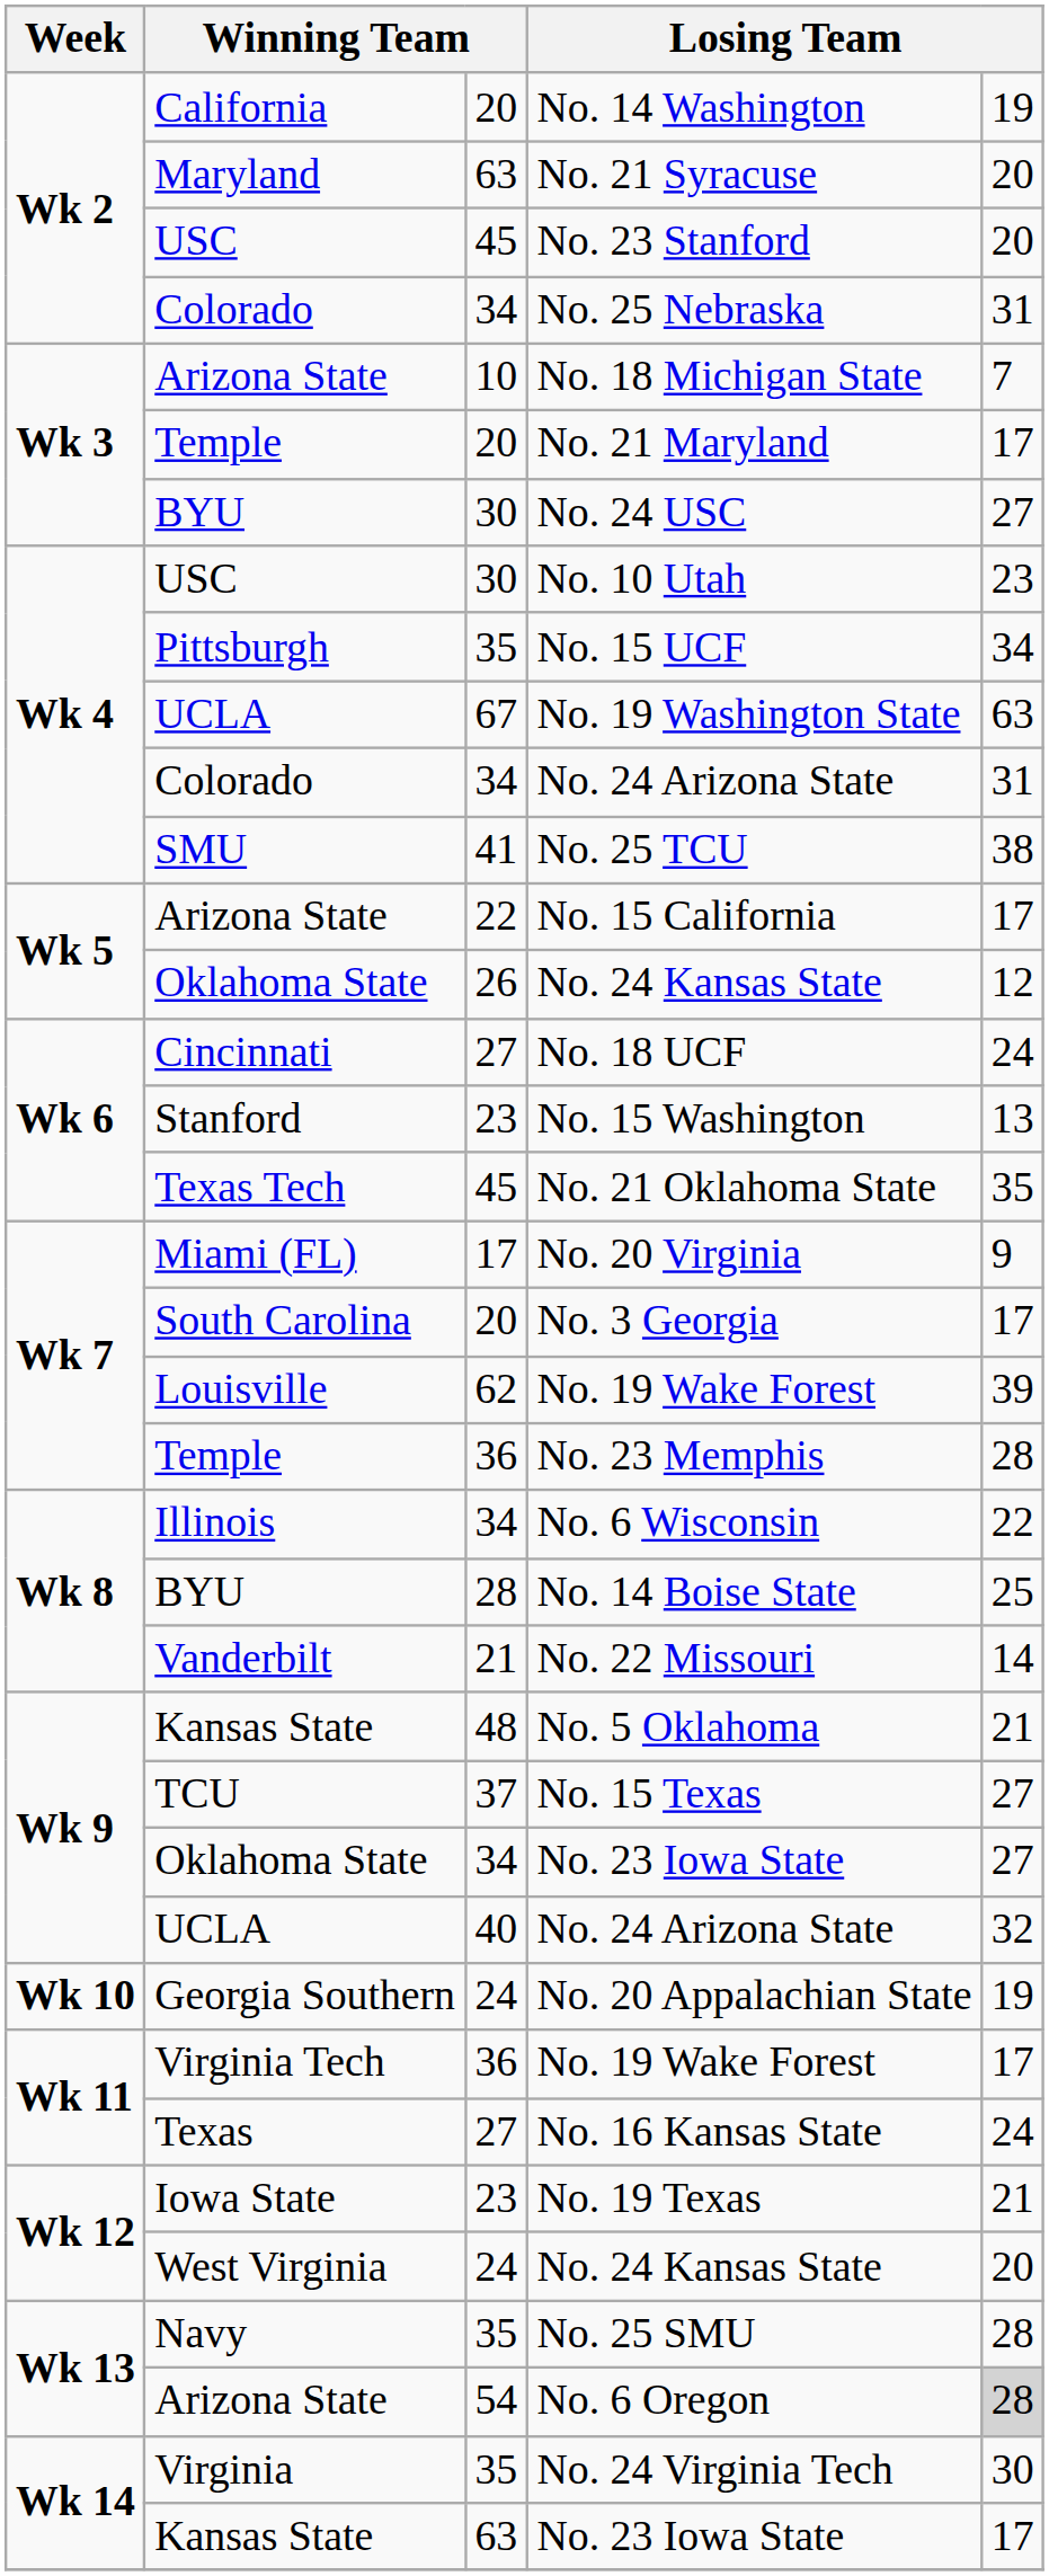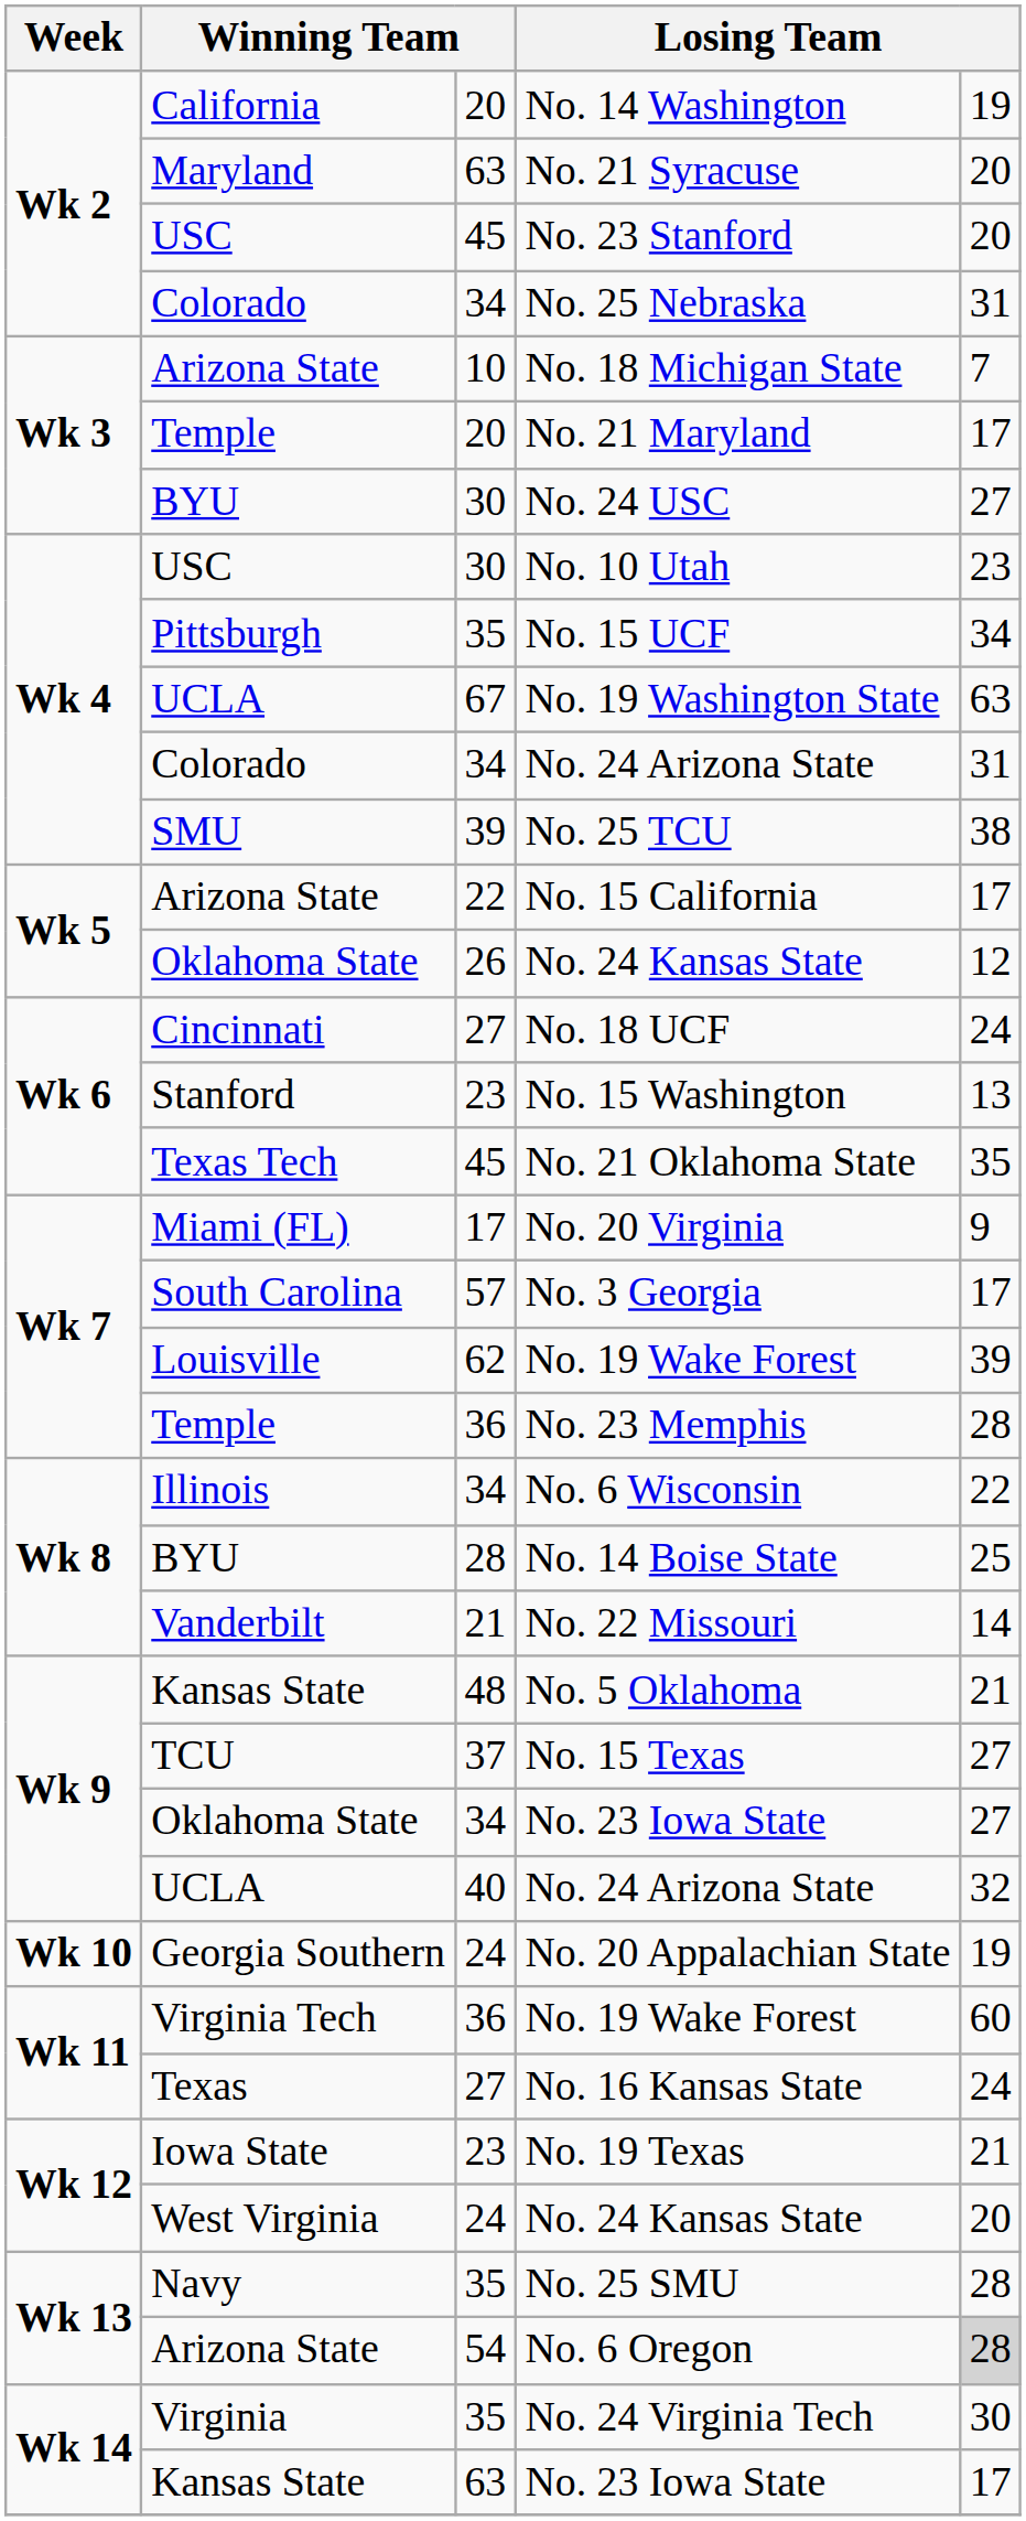No. 25 TCU | column 3: 41 -> 39
No. 3 Georgia | column 3: 20 -> 57
Virginia Tech / No. 19 Wake Forest | column 5: 17 -> 60
